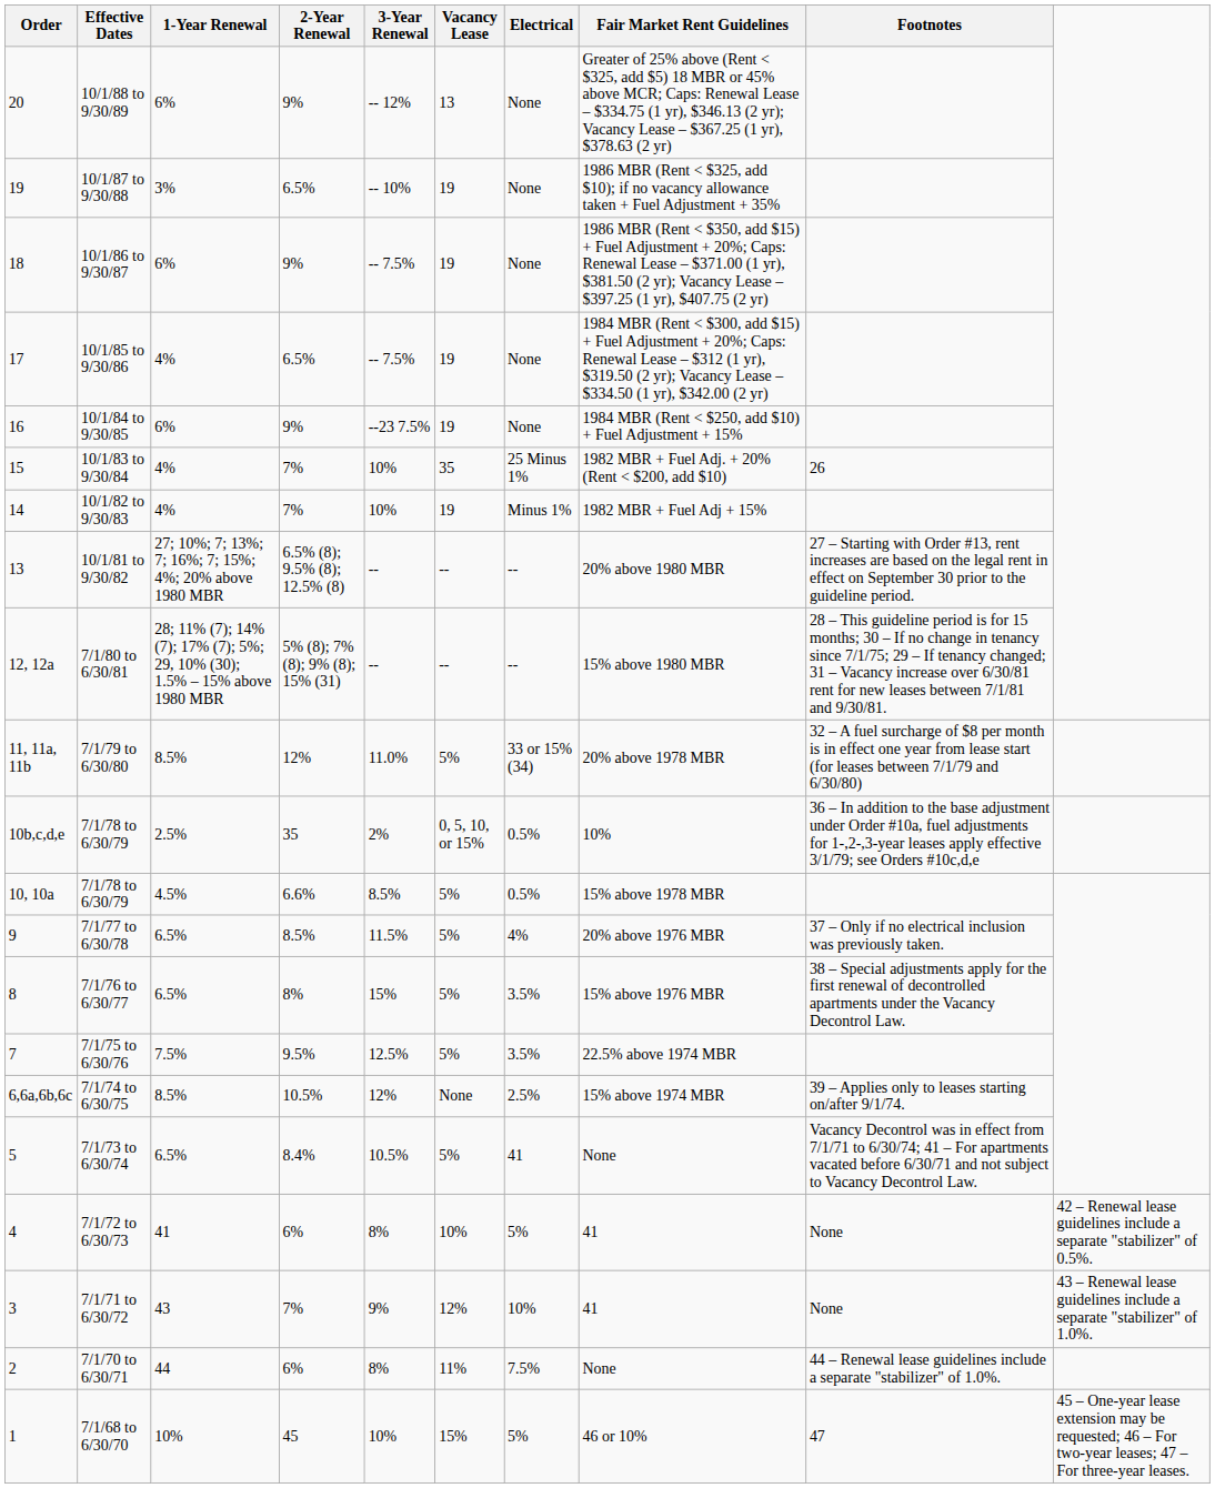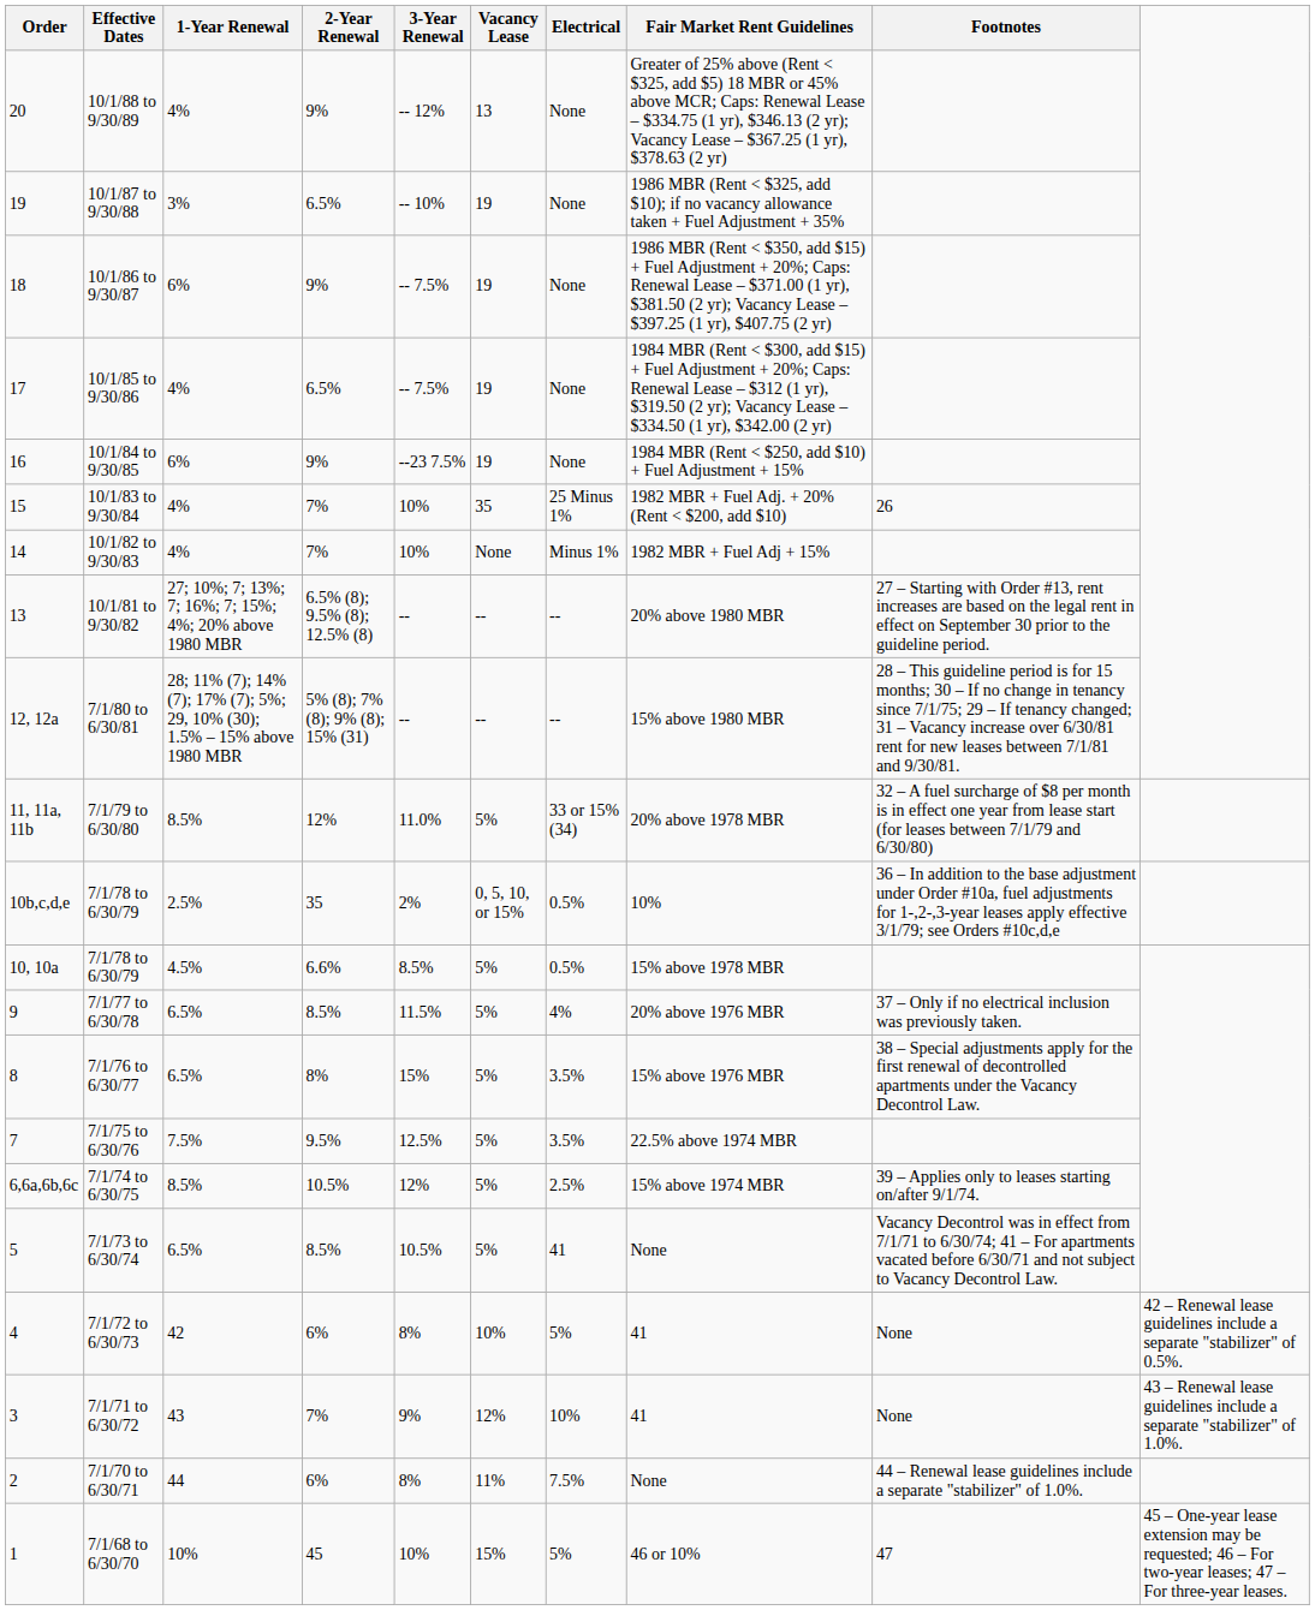10/1/88 to 9/30/89 | 1‑Year Renewal: 6% -> 4%
10/1/82 to 9/30/83 | Vacancy Lease: 19 -> None
7/1/74 to 6/30/75 | Vacancy Lease: None -> 5%
7/1/73 to 6/30/74 | 2‑Year Renewal: 8.4% -> 8.5%
7/1/72 to 6/30/73 | 1‑Year Renewal: 41 -> 42
